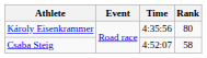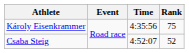Károly Eisenkrammer | Rank: 80 -> 75
Csaba Steig | Rank: 58 -> 52
